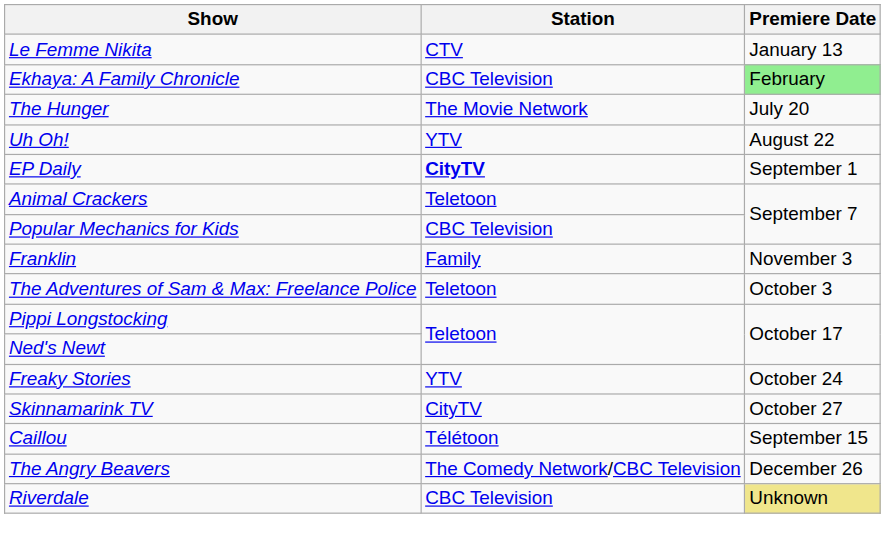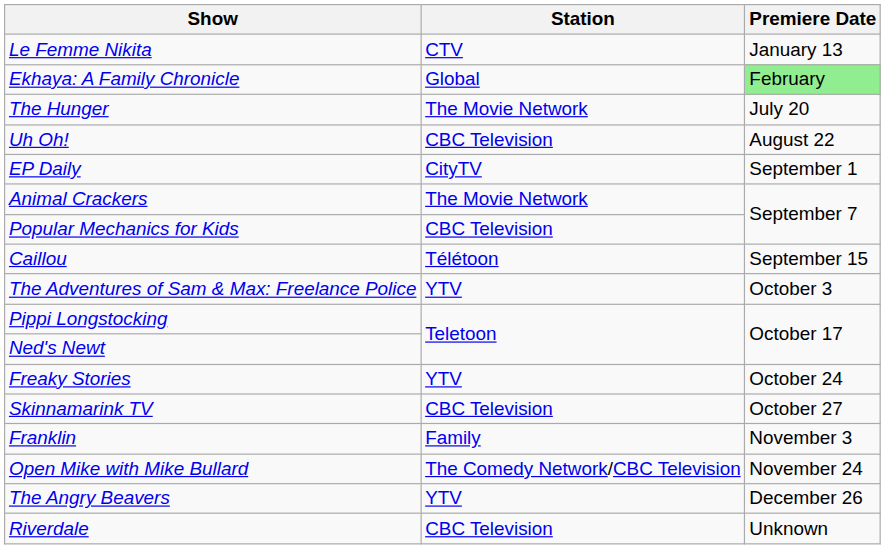Ekhaya: A Family Chronicle | Station: CBC Television -> Global
Uh Oh! | Station: YTV -> CBC Television
EP Daily | Station: bold -> normal
Animal Crackers | Station: Teletoon -> The Movie Network
rows swapped: Caillou <-> Franklin
The Adventures of Sam & Max: Freelance Police | Station: Teletoon -> YTV
Skinnamarink TV | Station: CityTV -> CBC Television
+ row: Open Mike with Mike Bullard | The Comedy Network/CBC Television | November 24
The Angry Beavers | Station: The Comedy Network/CBC Television -> YTV
Riverdale | Premiere Date: khaki background -> no background
